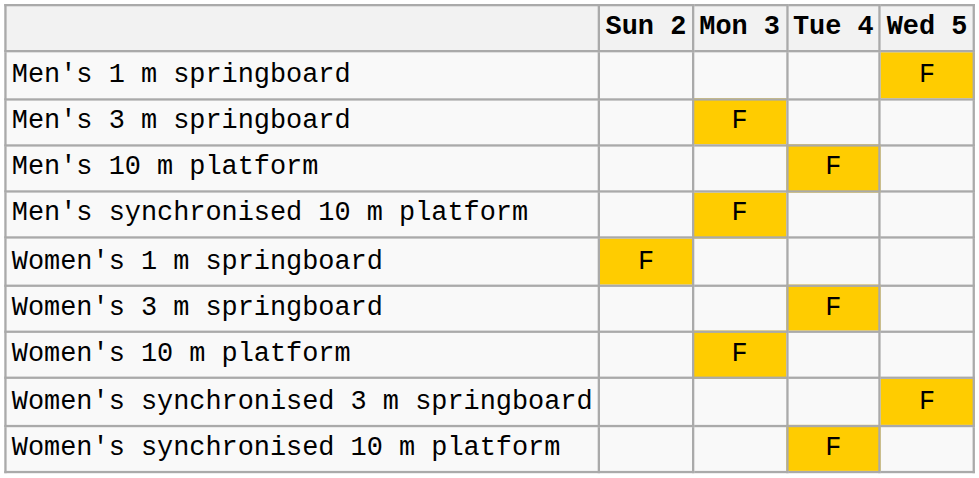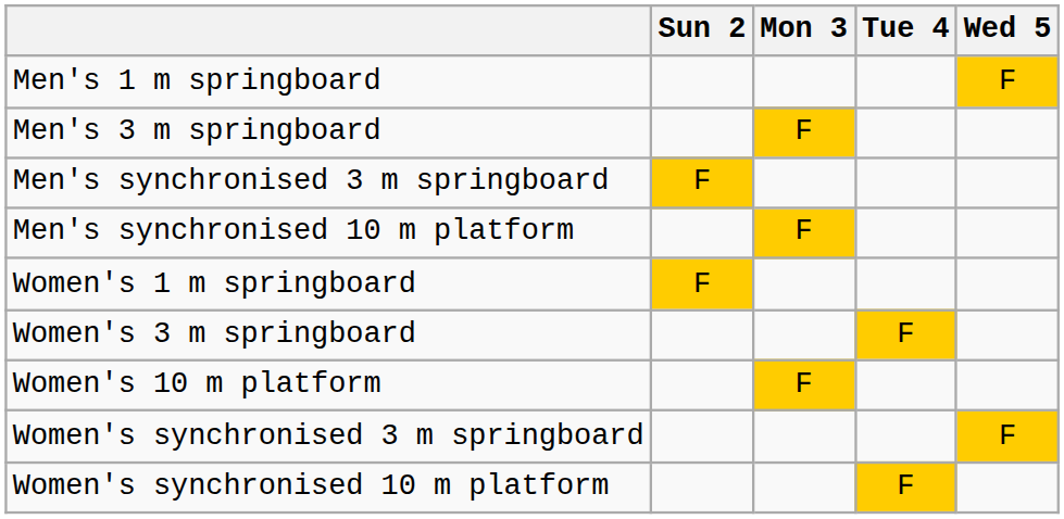- row: Men's 10 m platform | F
+ row: Men's synchronised 3 m springboard | F
